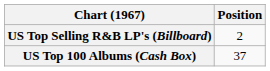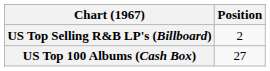US Top 100 Albums (Cash Box) | Position: 37 -> 27
